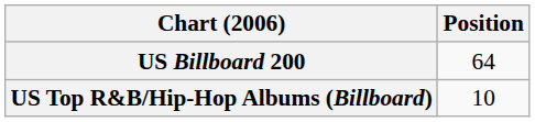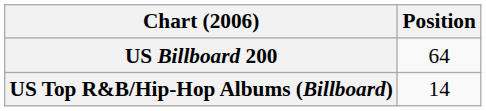US Top R&B/Hip-Hop Albums (Billboard) | Position: 10 -> 14
